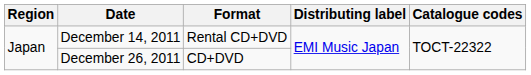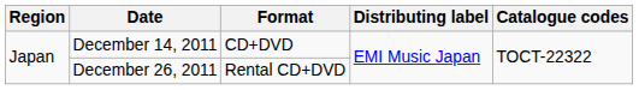December 14, 2011 | Format: Rental CD+DVD -> CD+DVD
December 26, 2011 | Format: CD+DVD -> Rental CD+DVD
